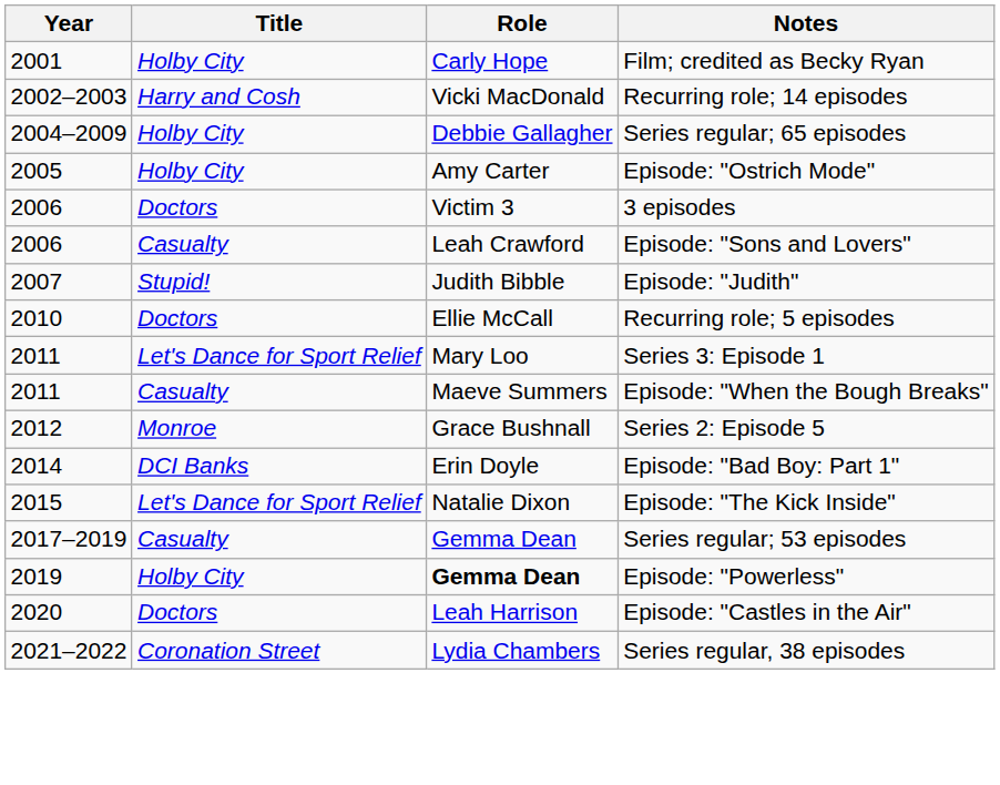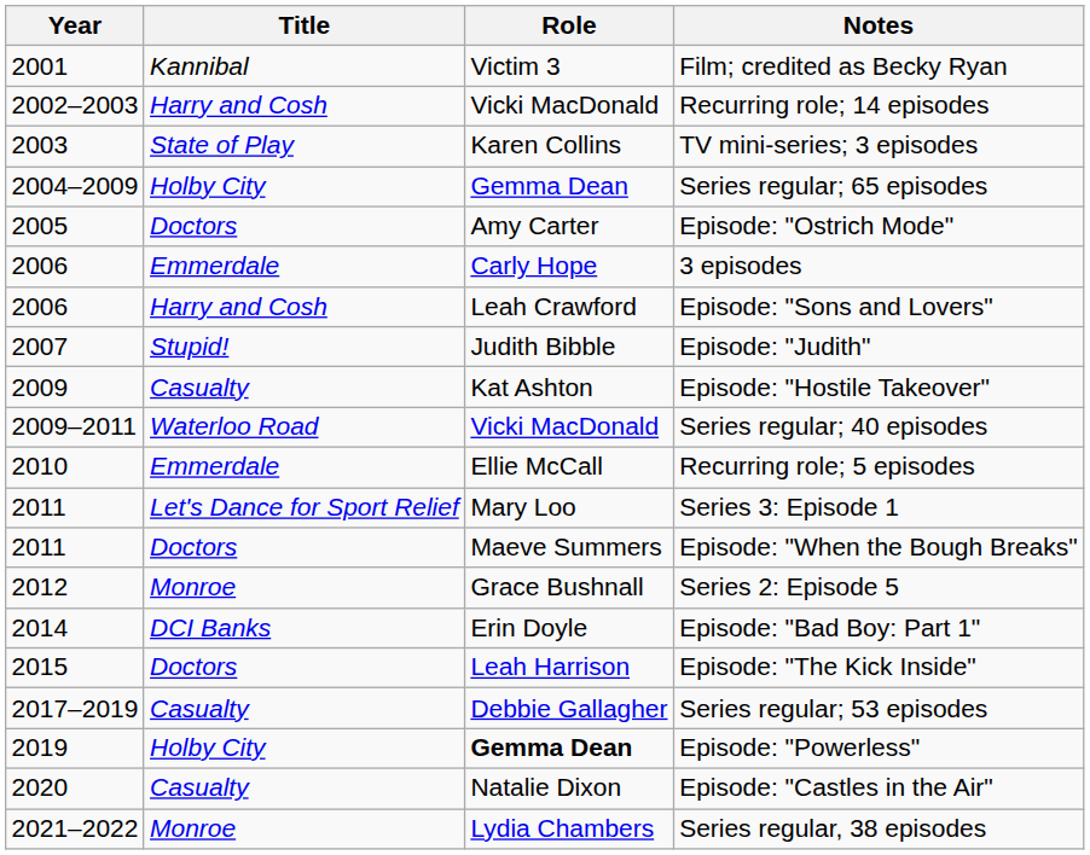Film; credited as Becky Ryan | Title: Holby City -> Kannibal
Film; credited as Becky Ryan | Role: Carly Hope -> Victim 3
+ row: 2003 | State of Play | Karen Collins | TV mini-series; 3 episodes
Series regular; 65 episodes | Role: Debbie Gallagher -> Gemma Dean
Episode: "Ostrich Mode" | Title: Holby City -> Doctors
3 episodes | Title: Doctors -> Emmerdale
3 episodes | Role: Victim 3 -> Carly Hope
Episode: "Sons and Lovers" | Title: Casualty -> Harry and Cosh
+ row: 2009 | Casualty | Kat Ashton | Episode: "Hostile Takeover"
+ row: 2009–2011 | Waterloo Road | Vicki MacDonald | Series regular; 40 episodes
Recurring role; 5 episodes | Title: Doctors -> Emmerdale
Episode: "When the Bough Breaks" | Title: Casualty -> Doctors
Episode: "The Kick Inside" | Title: Let's Dance for Sport Relief -> Doctors
Episode: "The Kick Inside" | Role: Natalie Dixon -> Leah Harrison
Series regular; 53 episodes | Role: Gemma Dean -> Debbie Gallagher
Episode: "Castles in the Air" | Title: Doctors -> Casualty
Episode: "Castles in the Air" | Role: Leah Harrison -> Natalie Dixon
Series regular, 38 episodes | Title: Coronation Street -> Monroe
